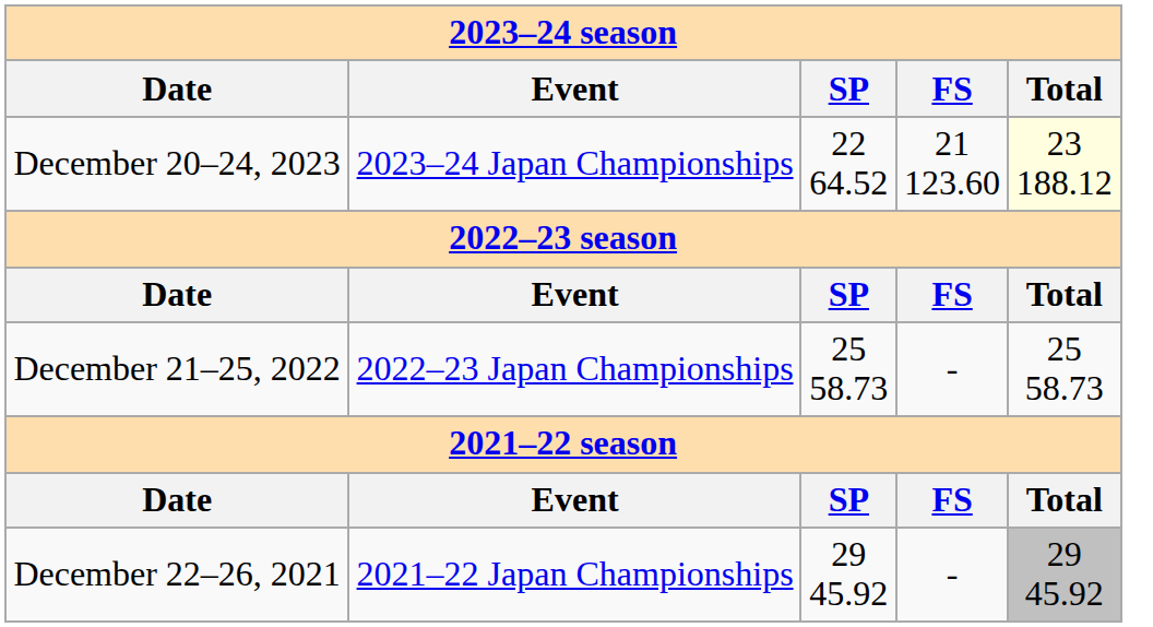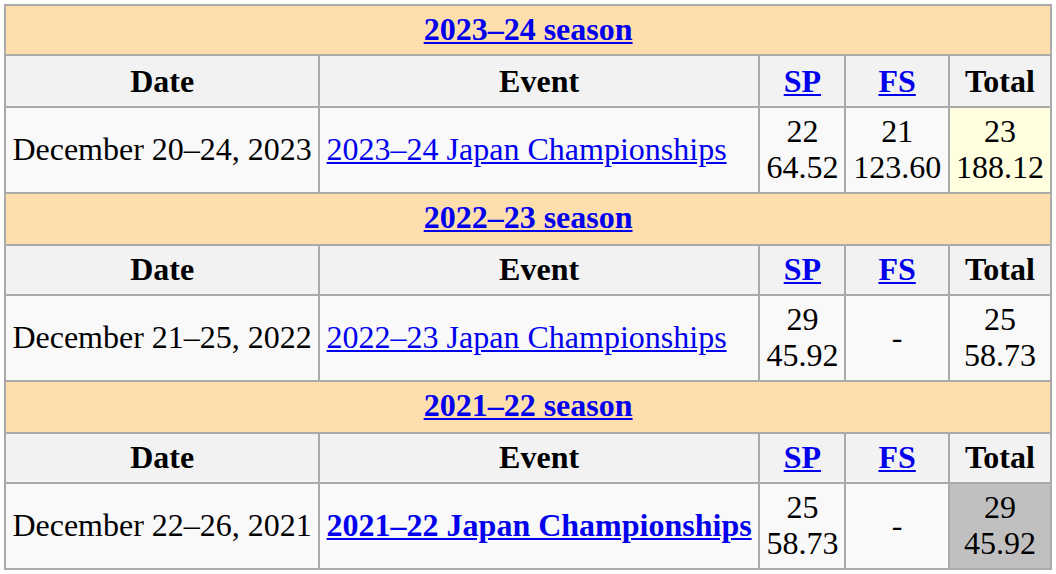December 21–25, 2022 | SP: 25 58.73 -> 29 45.92
December 22–26, 2021 | Event: normal -> bold
December 22–26, 2021 | SP: 29 45.92 -> 25 58.73
